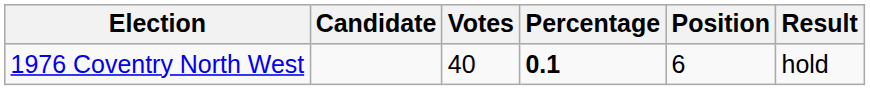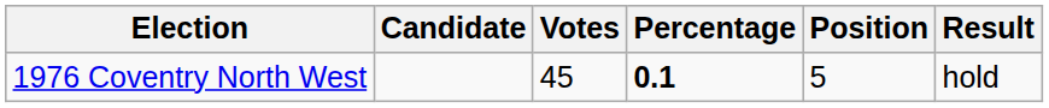1976 Coventry North West | Votes: 40 -> 45
1976 Coventry North West | Position: 6 -> 5
